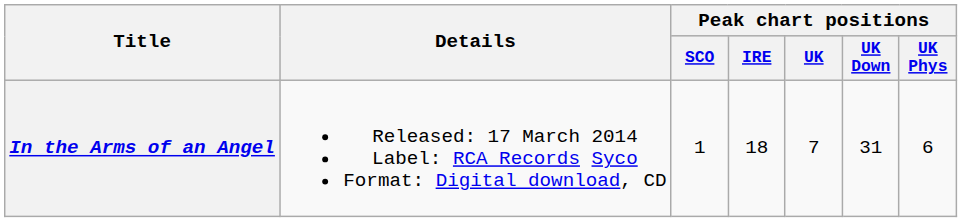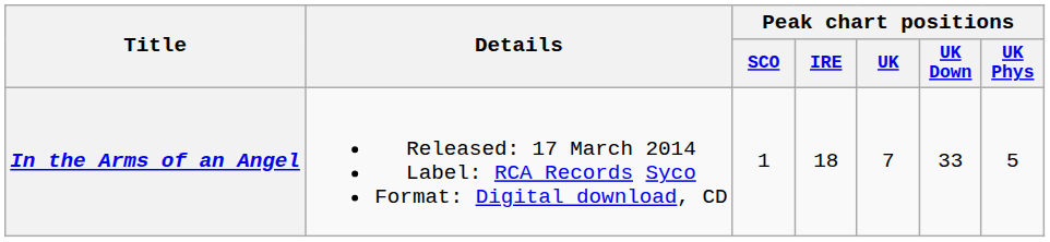In the Arms of an Angel | Peak chart positions / UK Down: 31 -> 33
In the Arms of an Angel | Peak chart positions / UK Phys: 6 -> 5
